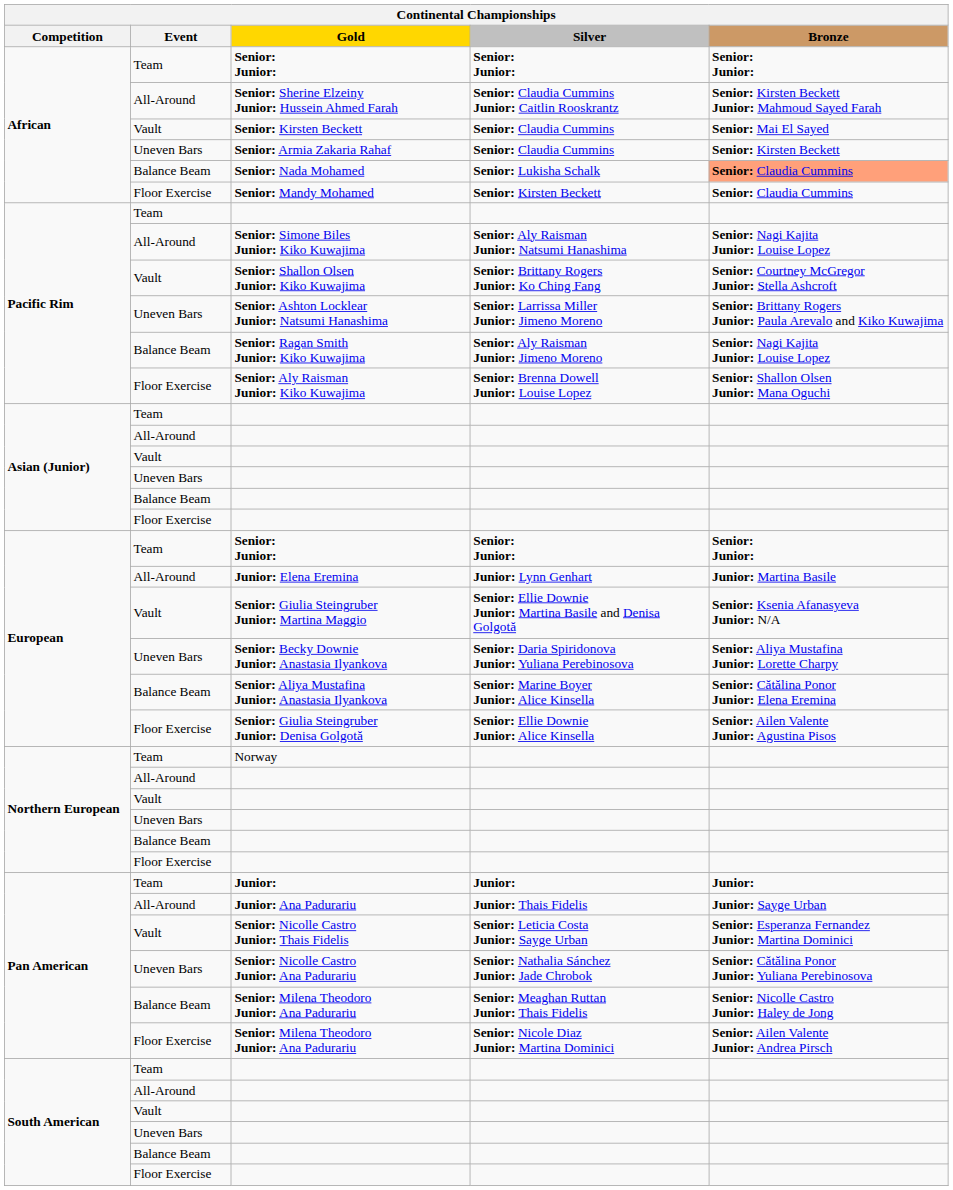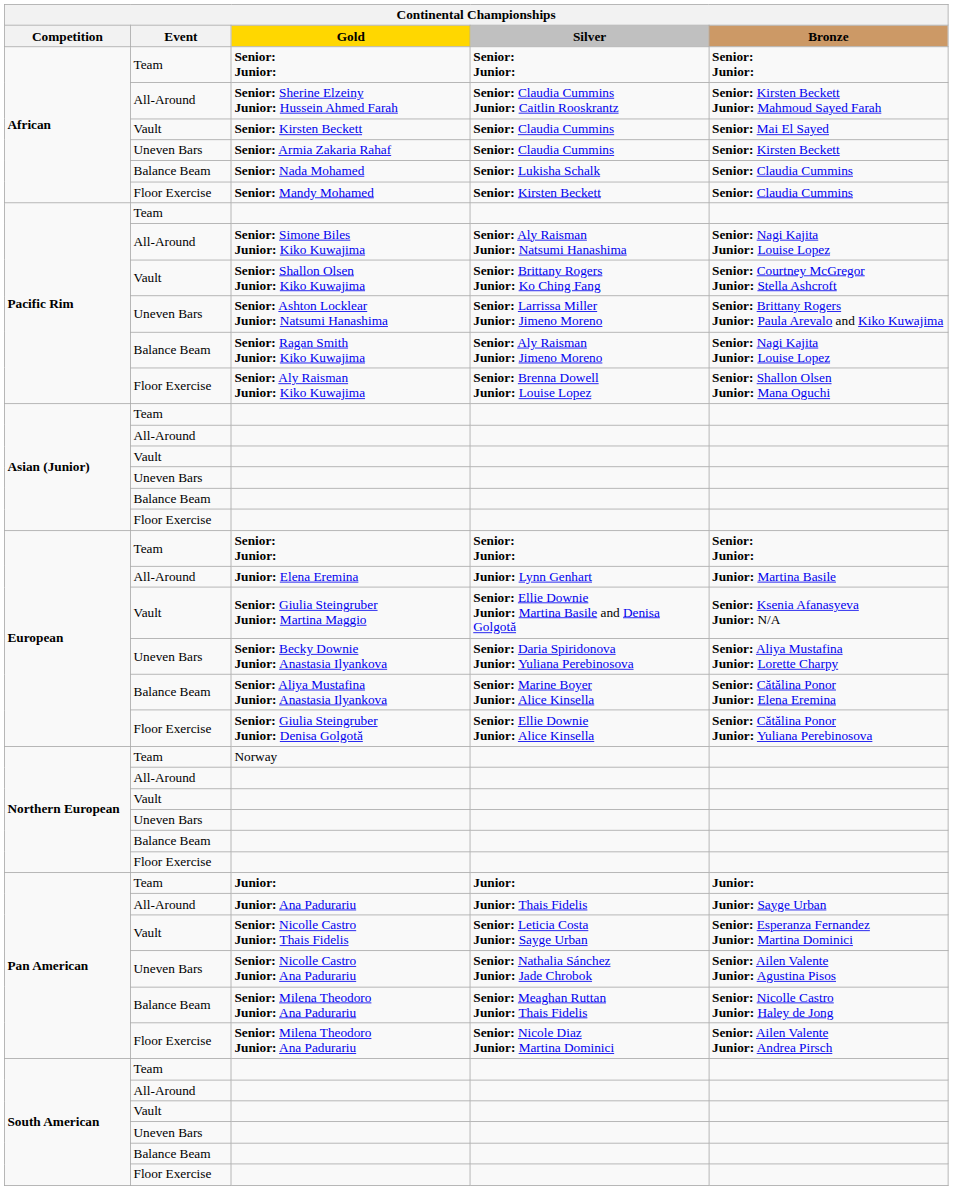Senior: Nada Mohamed | Bronze: lightsalmon background -> no background
Senior: Giulia Steingruber Junior: Denisa Golgotă | Bronze: Senior: Ailen Valente Junior: Agustina Pisos -> Senior: Cătălina Ponor Junior: Yuliana Perebinosova
Senior: Nicolle Castro Junior: Ana Padurariu | Bronze: Senior: Cătălina Ponor Junior: Yuliana Perebinosova -> Senior: Ailen Valente Junior: Agustina Pisos
